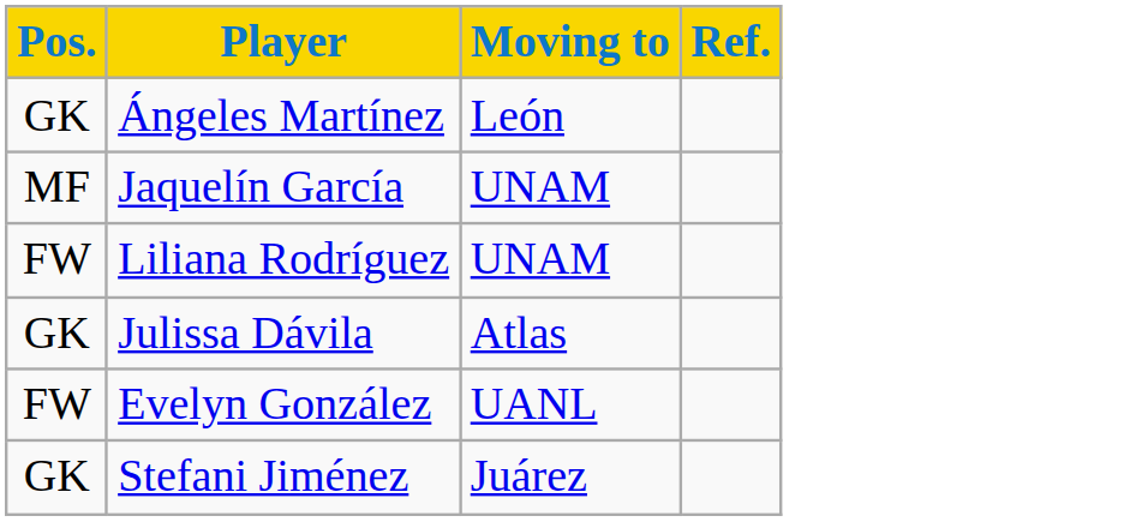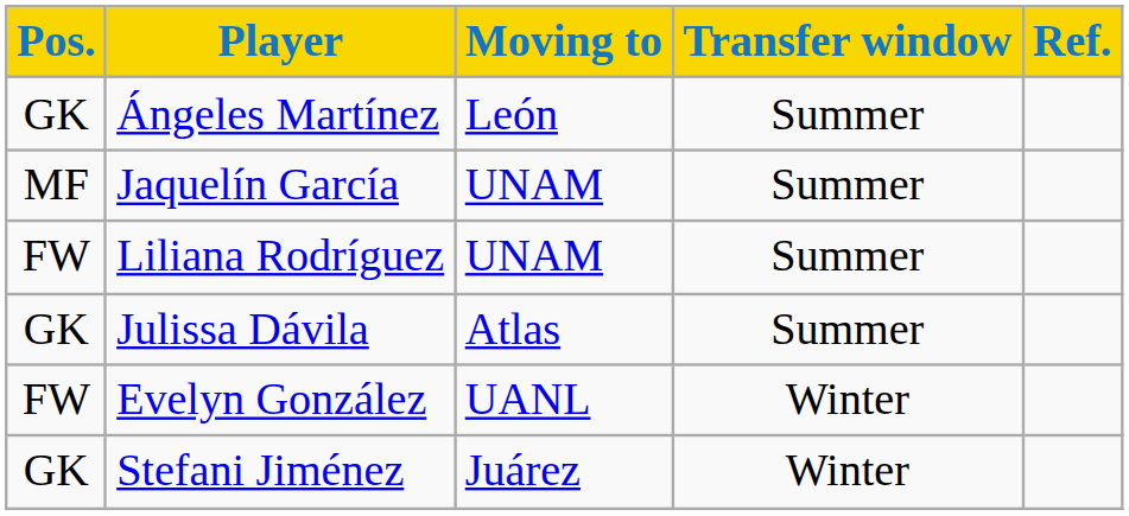+ column: Transfer window | Summer | Summer | Summer | Summer | Winter | Winter
